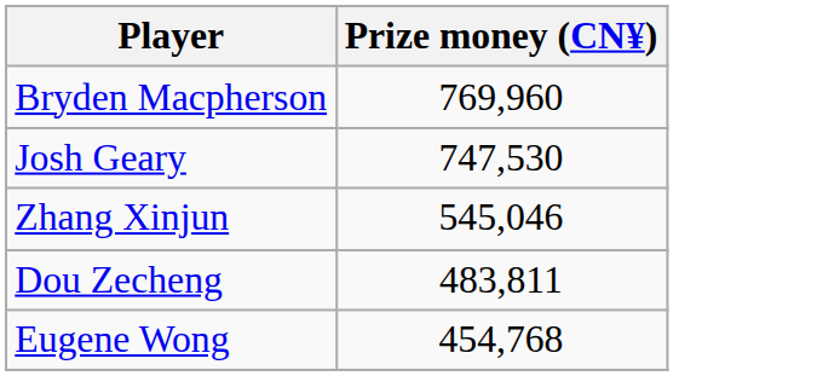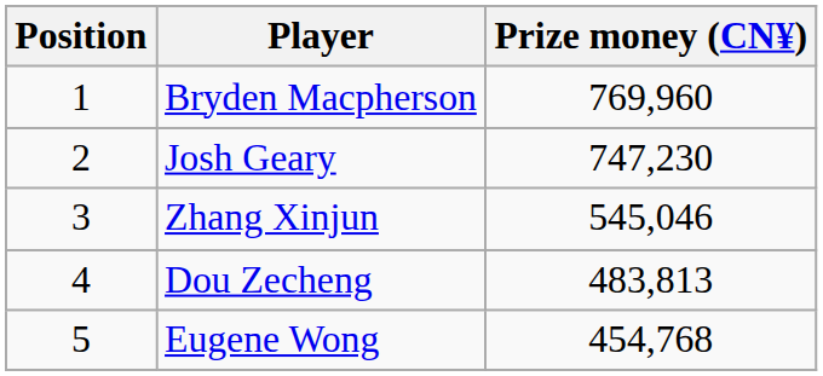+ column: Position | 1 | 2 | 3 | 4 | 5
Josh Geary | Prize money (CN¥): 747,530 -> 747,230
Dou Zecheng | Prize money (CN¥): 483,811 -> 483,813
